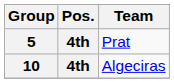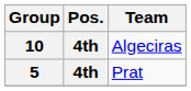rows swapped: 5 <-> 10
